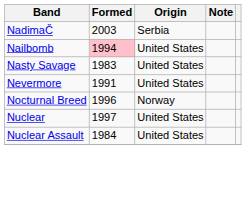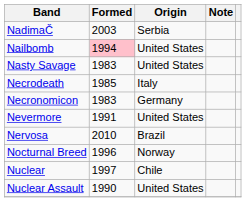+ row: Necrodeath | 1985 | Italy
+ row: Necronomicon | 1983 | Germany
+ row: Nervosa | 2010 | Brazil
Nuclear | Origin: United States -> Chile
Nuclear Assault | Formed: 1984 -> 1990
